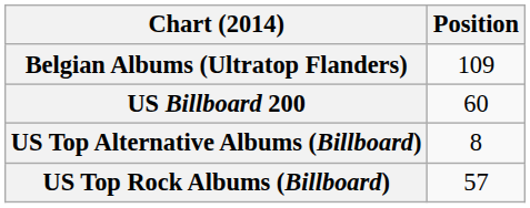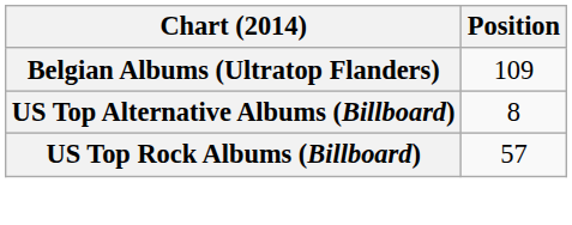- row: US Billboard 200 | 60
